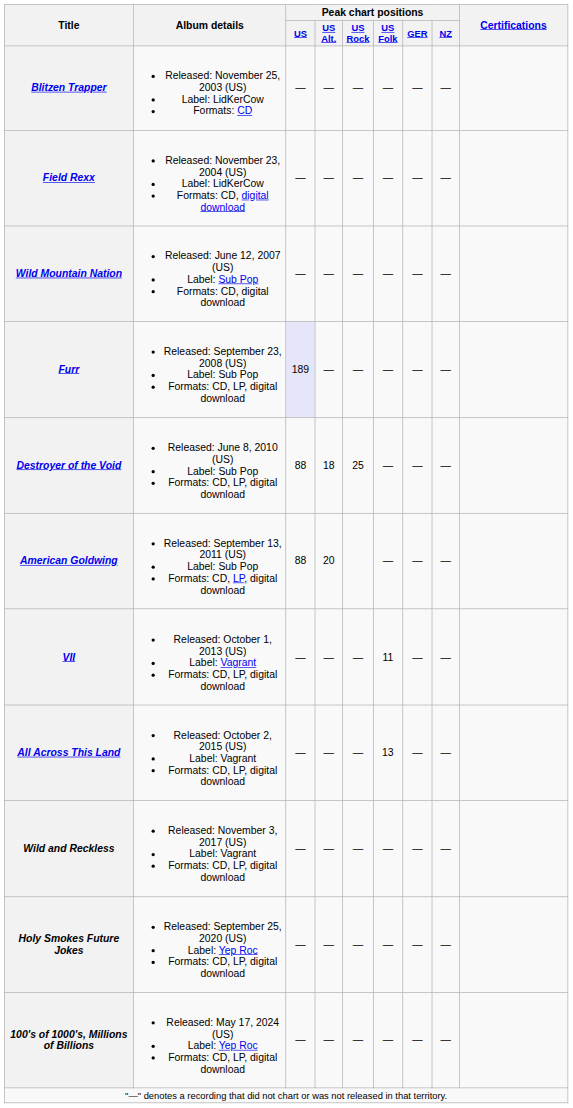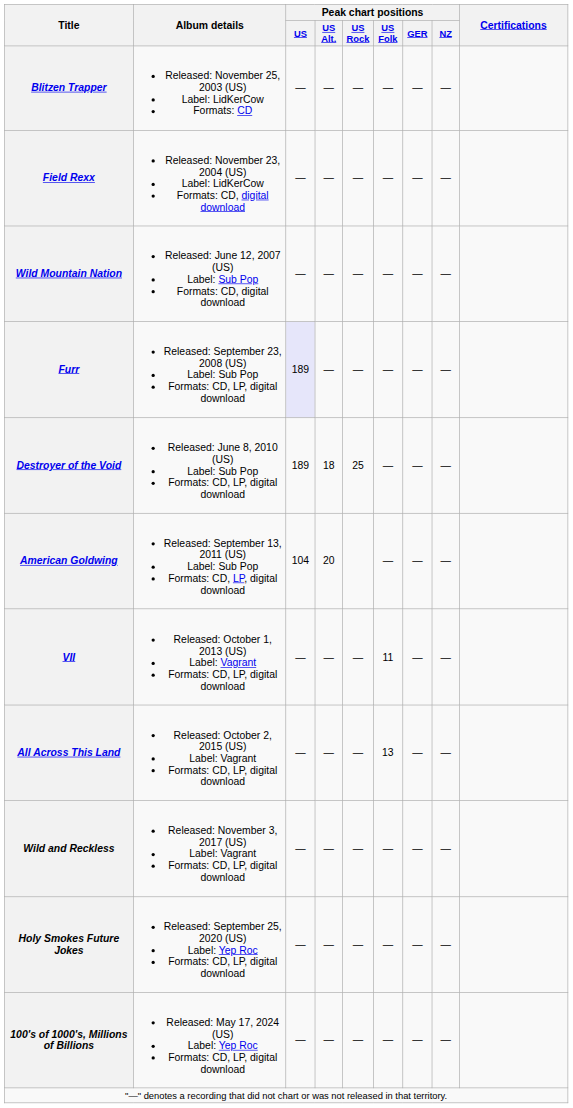Destroyer of the Void | Peak chart positions / US: 88 -> 189
American Goldwing | Peak chart positions / US: 88 -> 104
